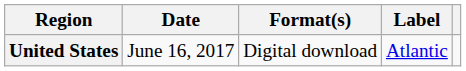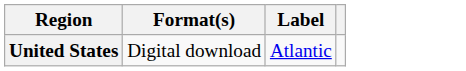- column: Date | June 16, 2017
